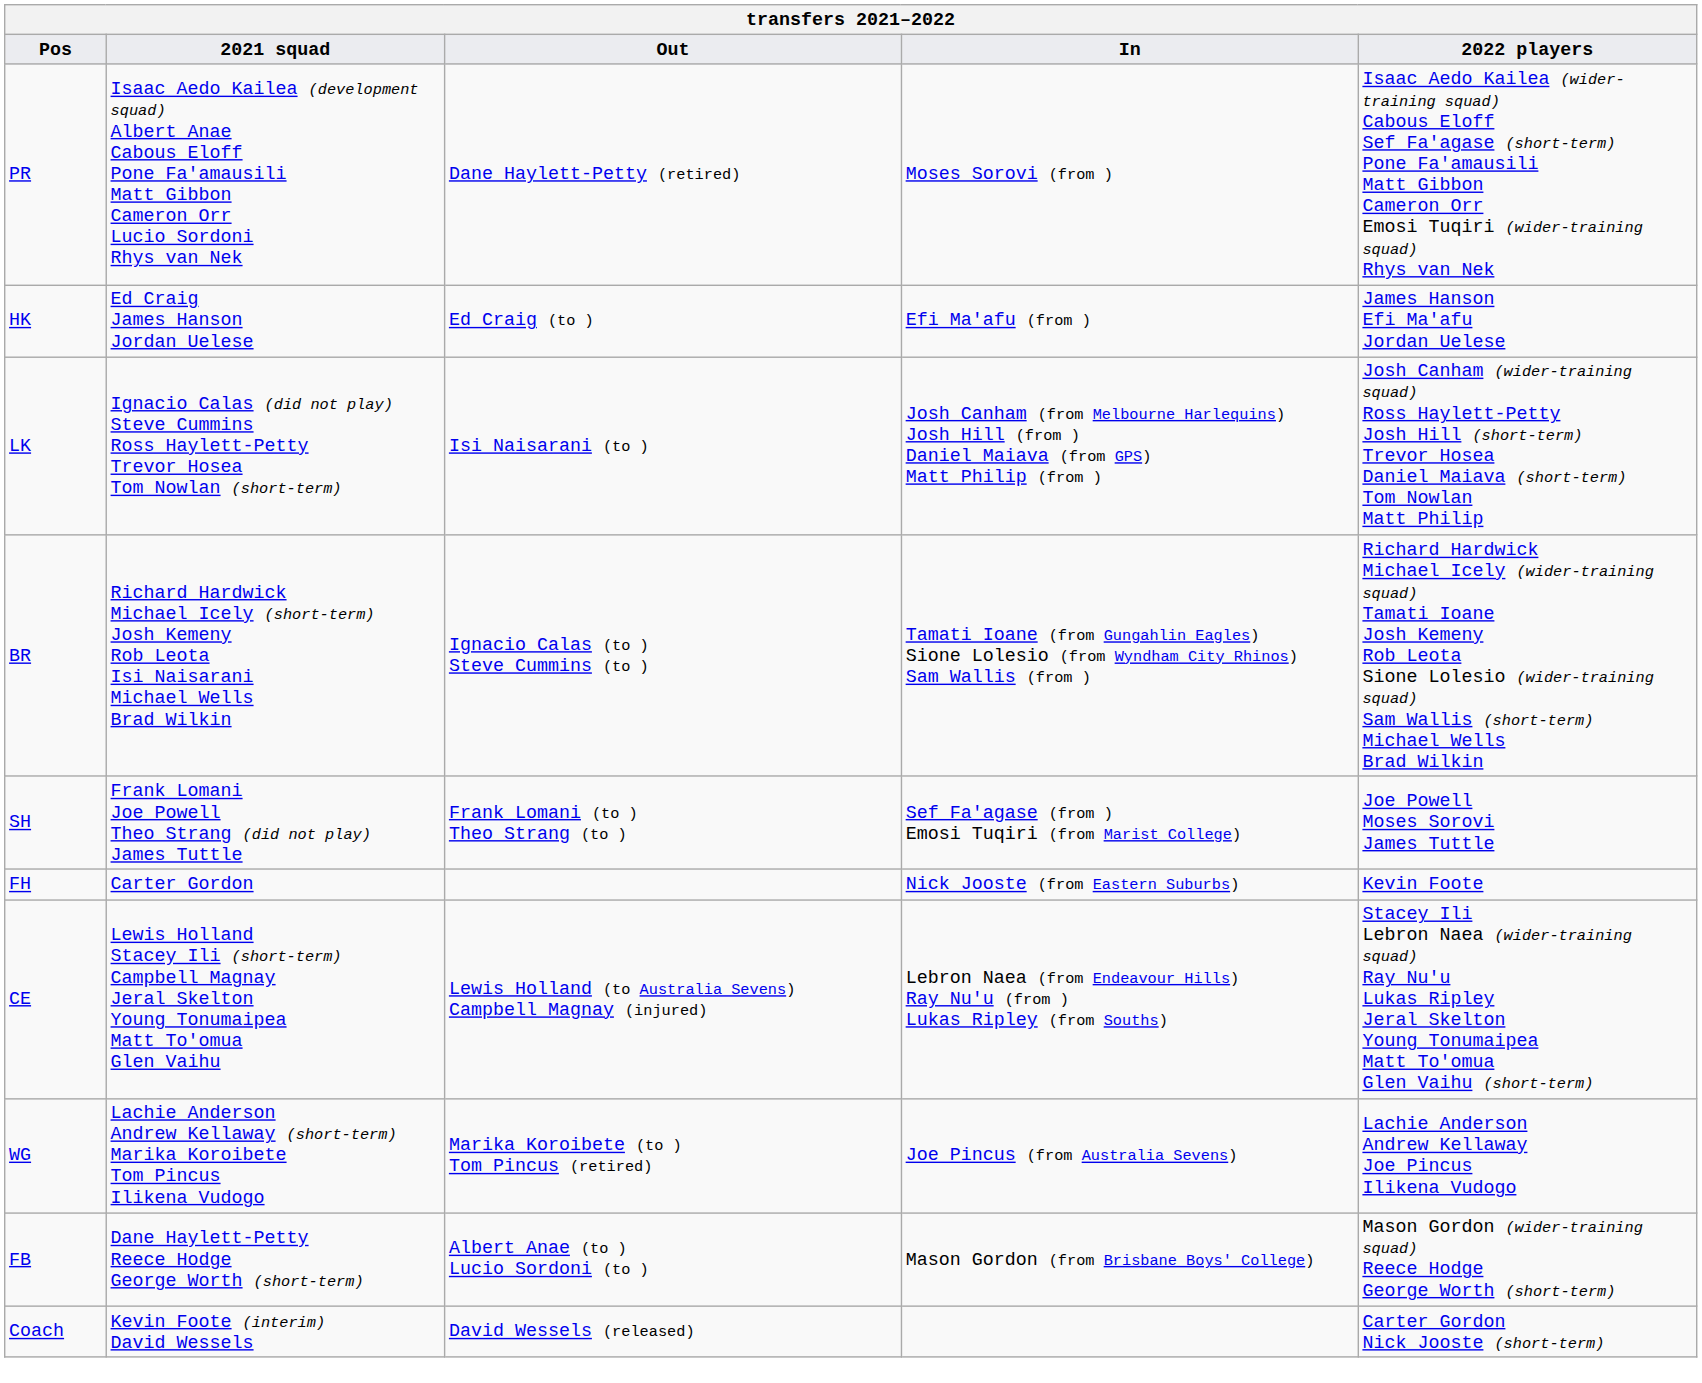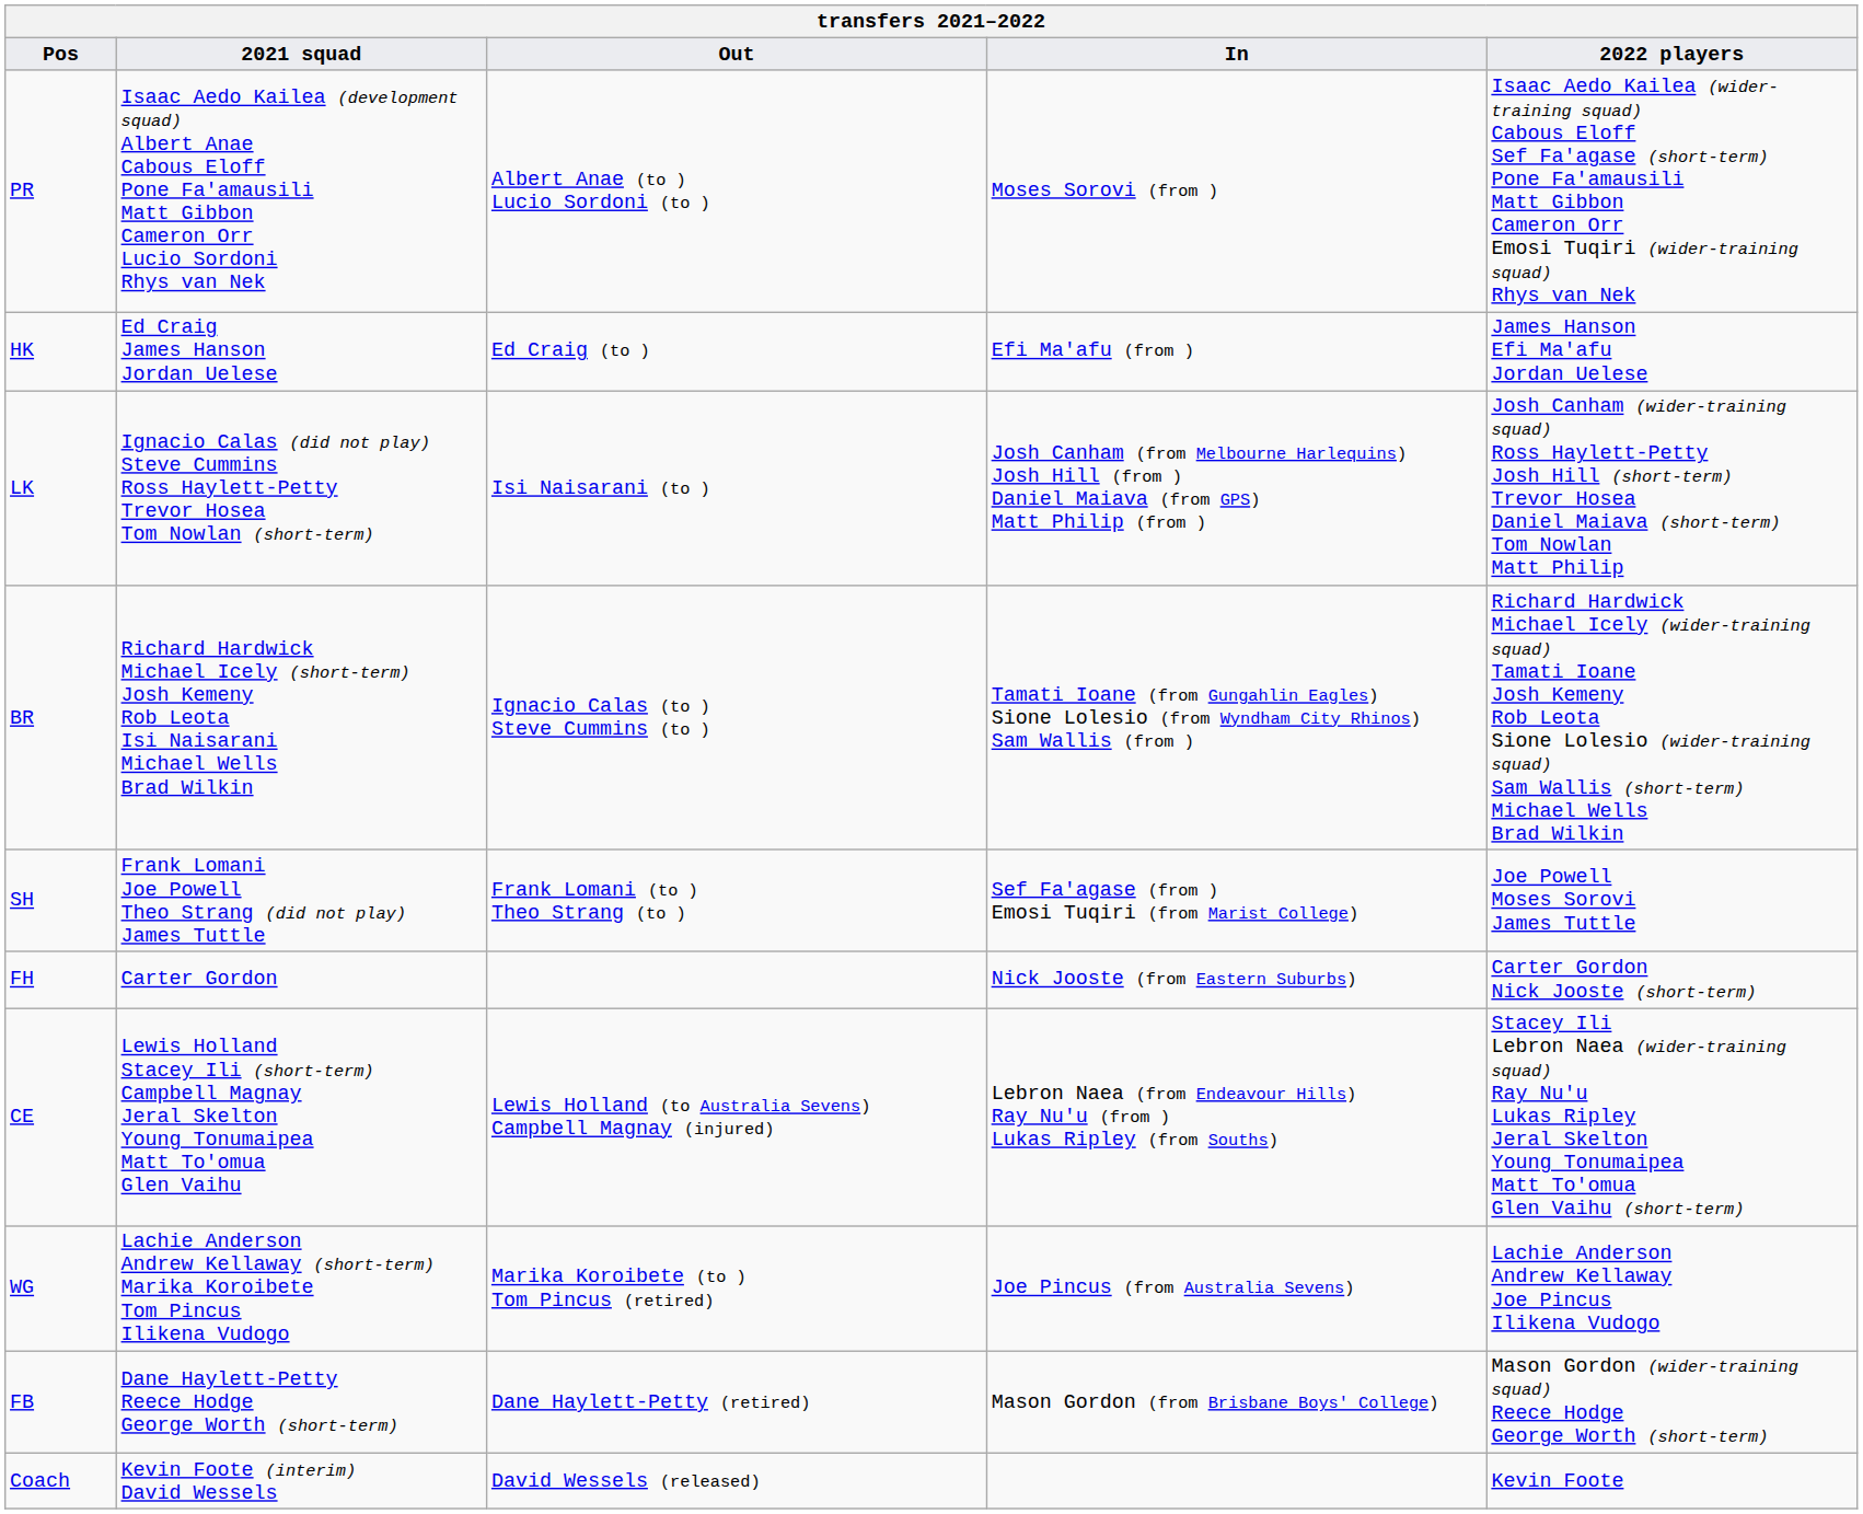PR | Out: Dane Haylett-Petty (retired) -> Albert Anae (to ) Lucio Sordoni (to )
FH | 2022 players: Kevin Foote -> Carter Gordon Nick Jooste (short-term)
FB | Out: Albert Anae (to ) Lucio Sordoni (to ) -> Dane Haylett-Petty (retired)
Coach | 2022 players: Carter Gordon Nick Jooste (short-term) -> Kevin Foote
